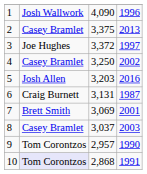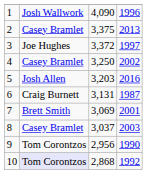9 | column 3: 2,957 -> 2,956
10 | column 4: 1991 -> 1992
